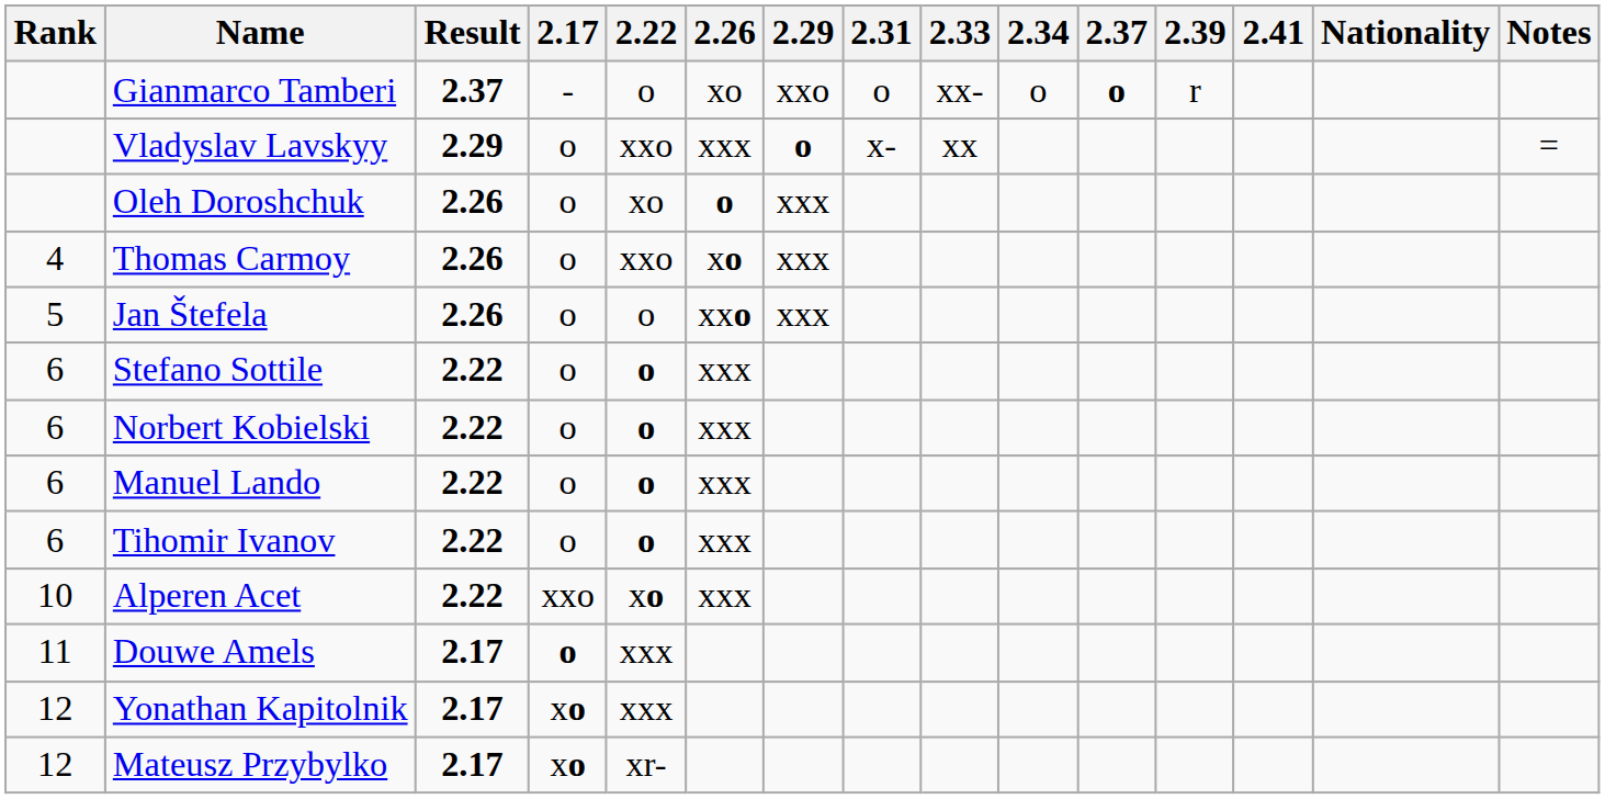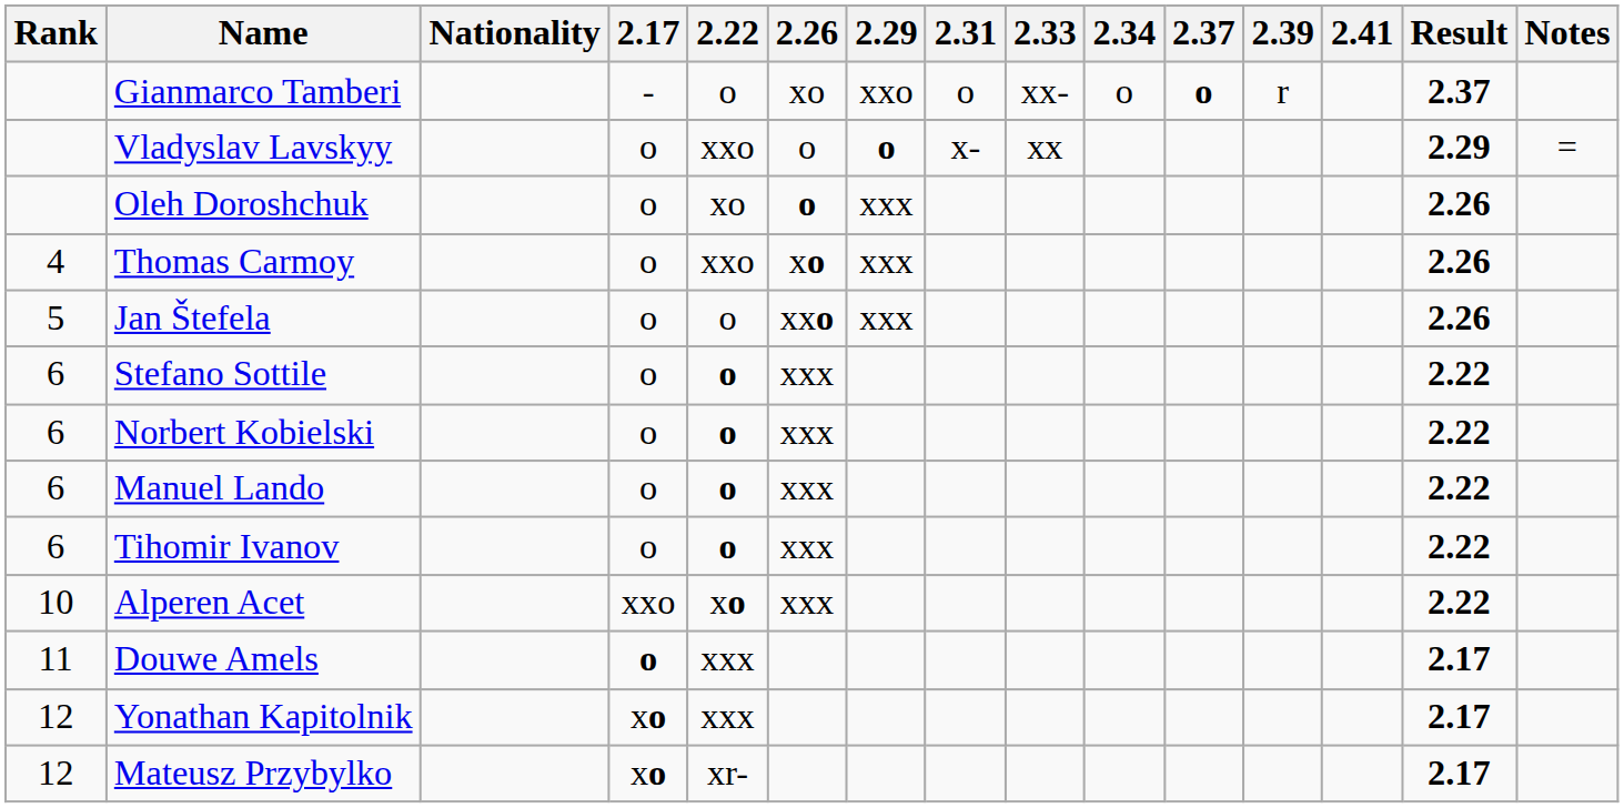columns swapped: Nationality <-> Result
Vladyslav Lavskyy | 2.26: xxx -> o
